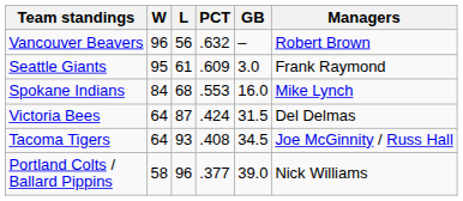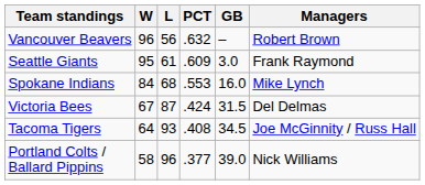Victoria Bees | W: 64 -> 67
